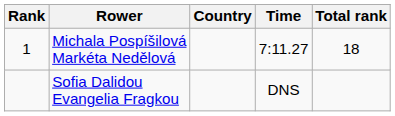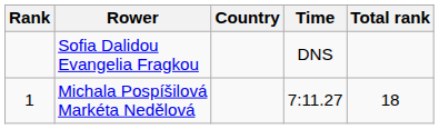rows swapped: Michala Pospíšilová Markéta Nedělová <-> Sofia Dalidou Evangelia Fragkou
